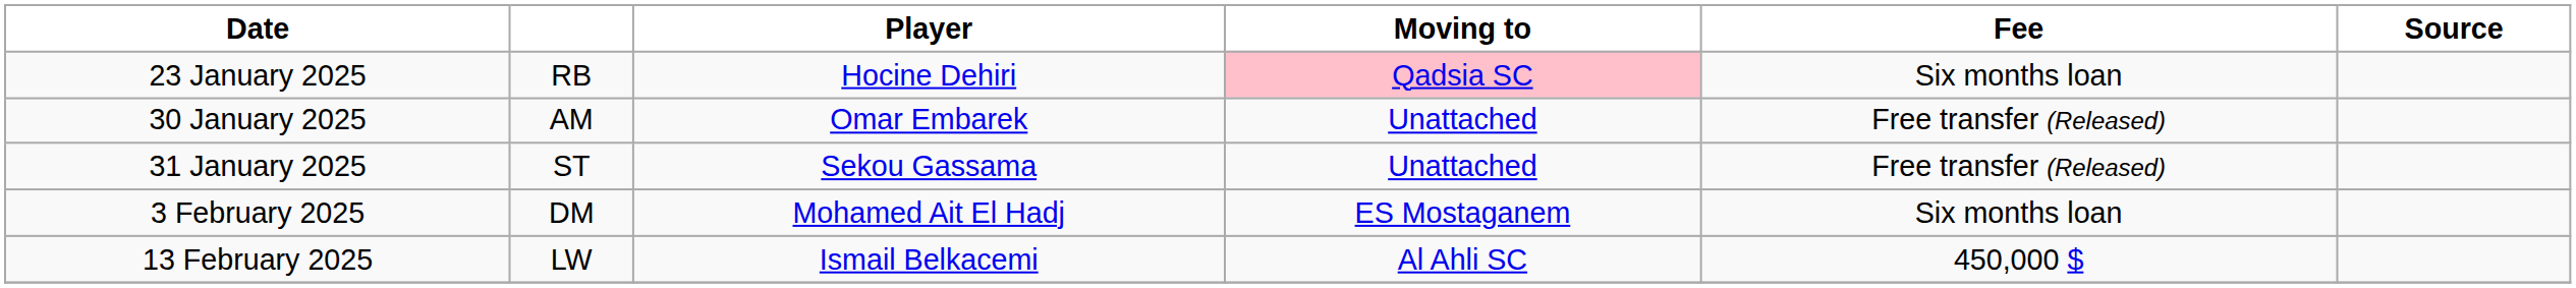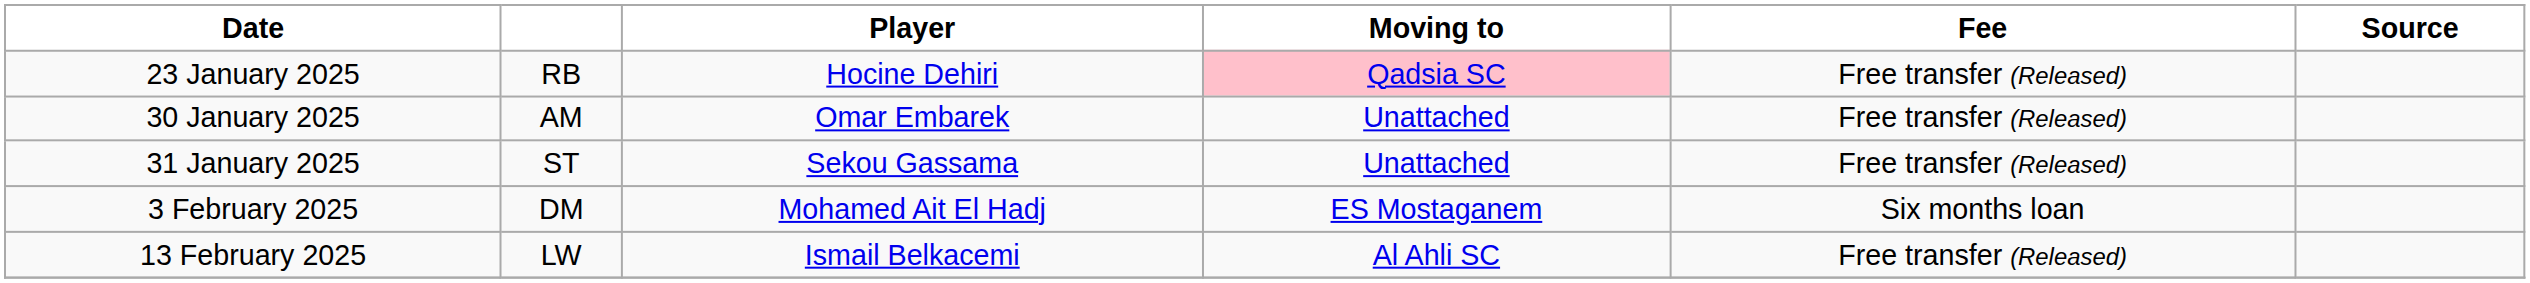23 January 2025 | Fee: Six months loan -> Free transfer (Released)
13 February 2025 | Fee: 450,000 $ -> Free transfer (Released)
